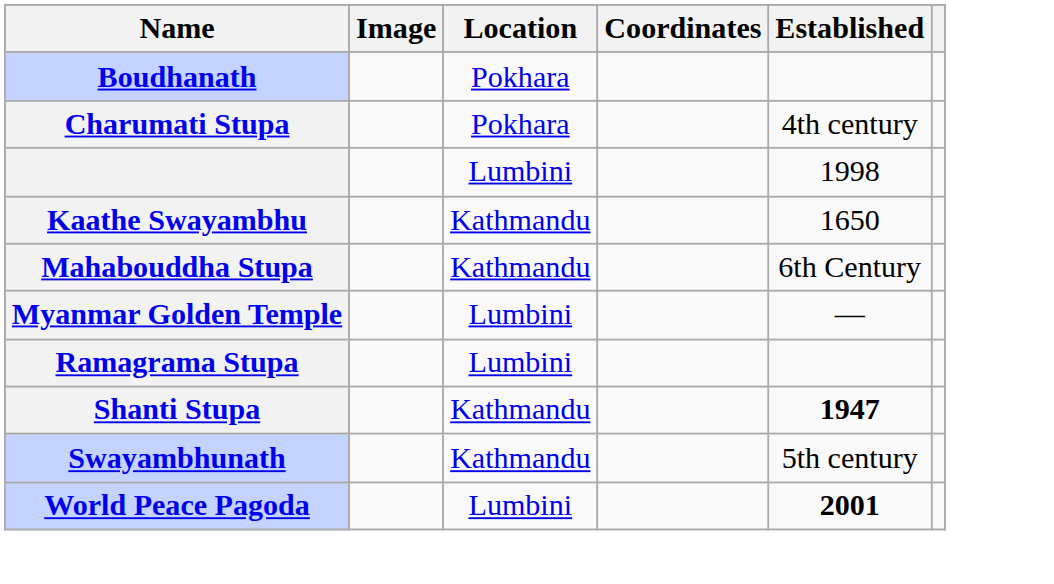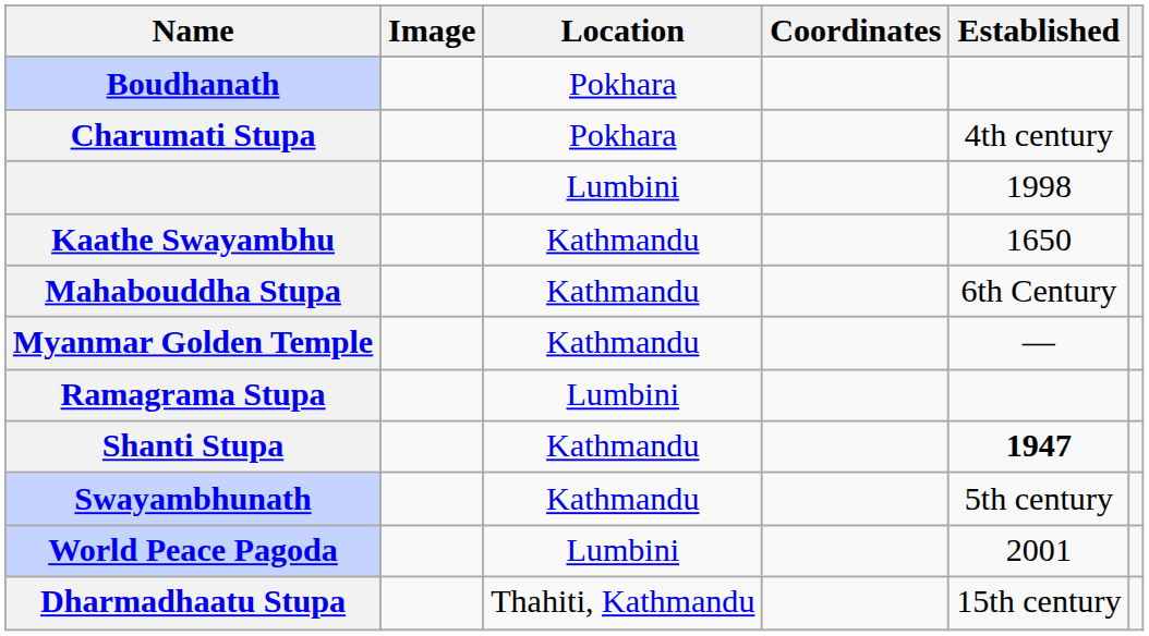Myanmar Golden Temple | Location: Lumbini -> Kathmandu
World Peace Pagoda | Established: bold -> normal
+ row: Dharmadhaatu Stupa | Thahiti, Kathmandu | 15th century
